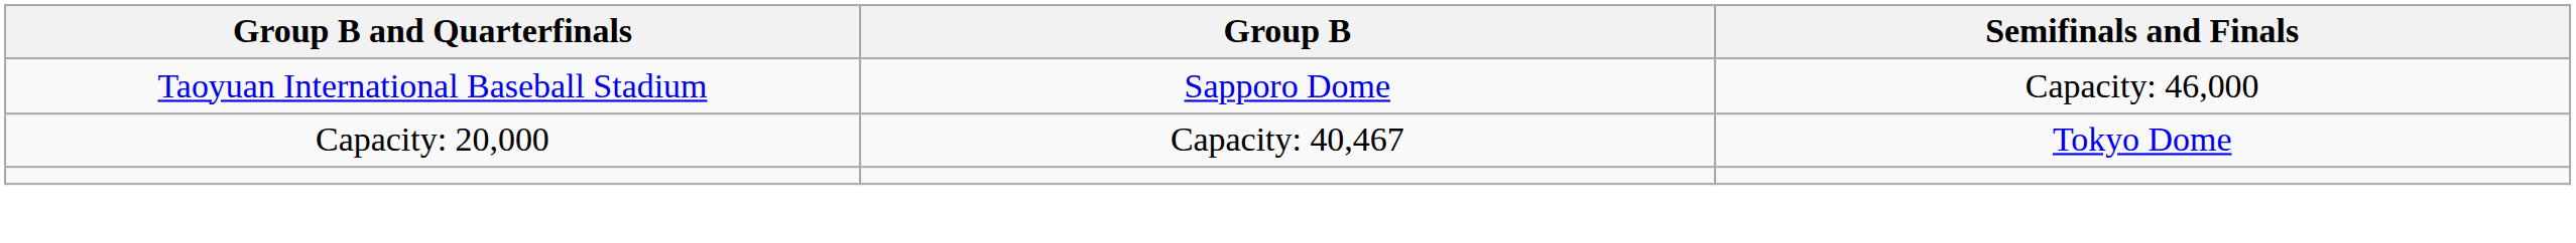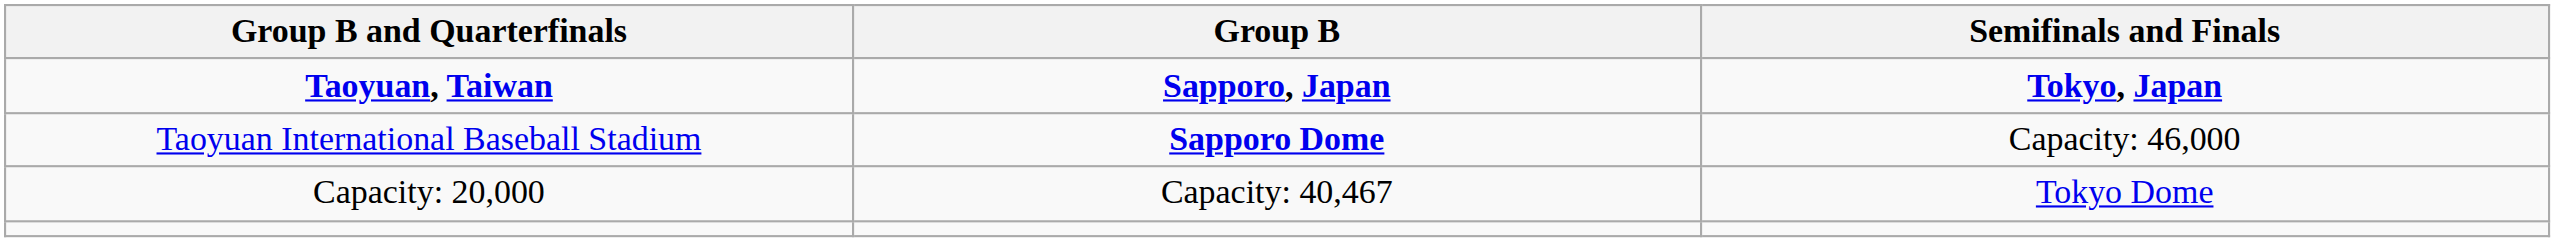+ row: Taoyuan, Taiwan | Sapporo, Japan | Tokyo, Japan
Taoyuan International Baseball Stadium | Group B: normal -> bold
